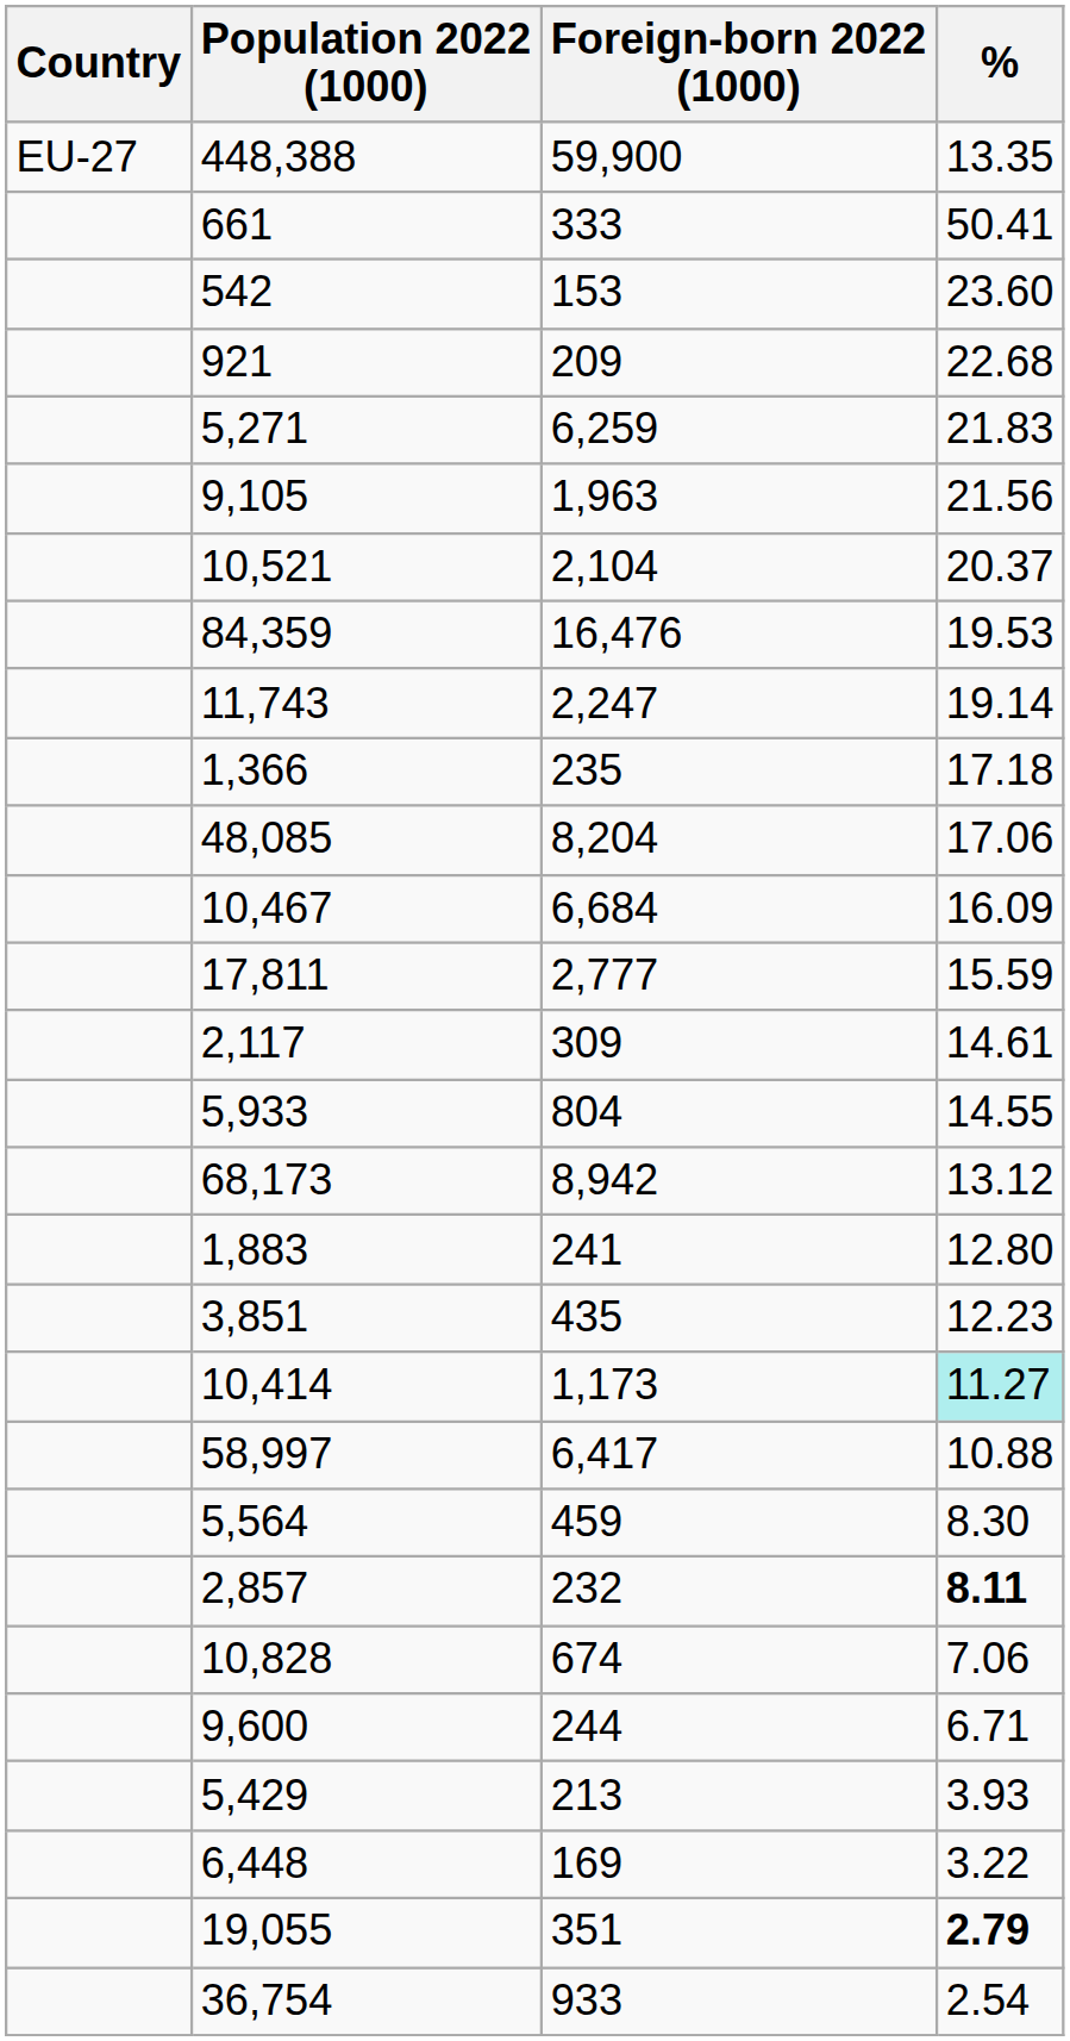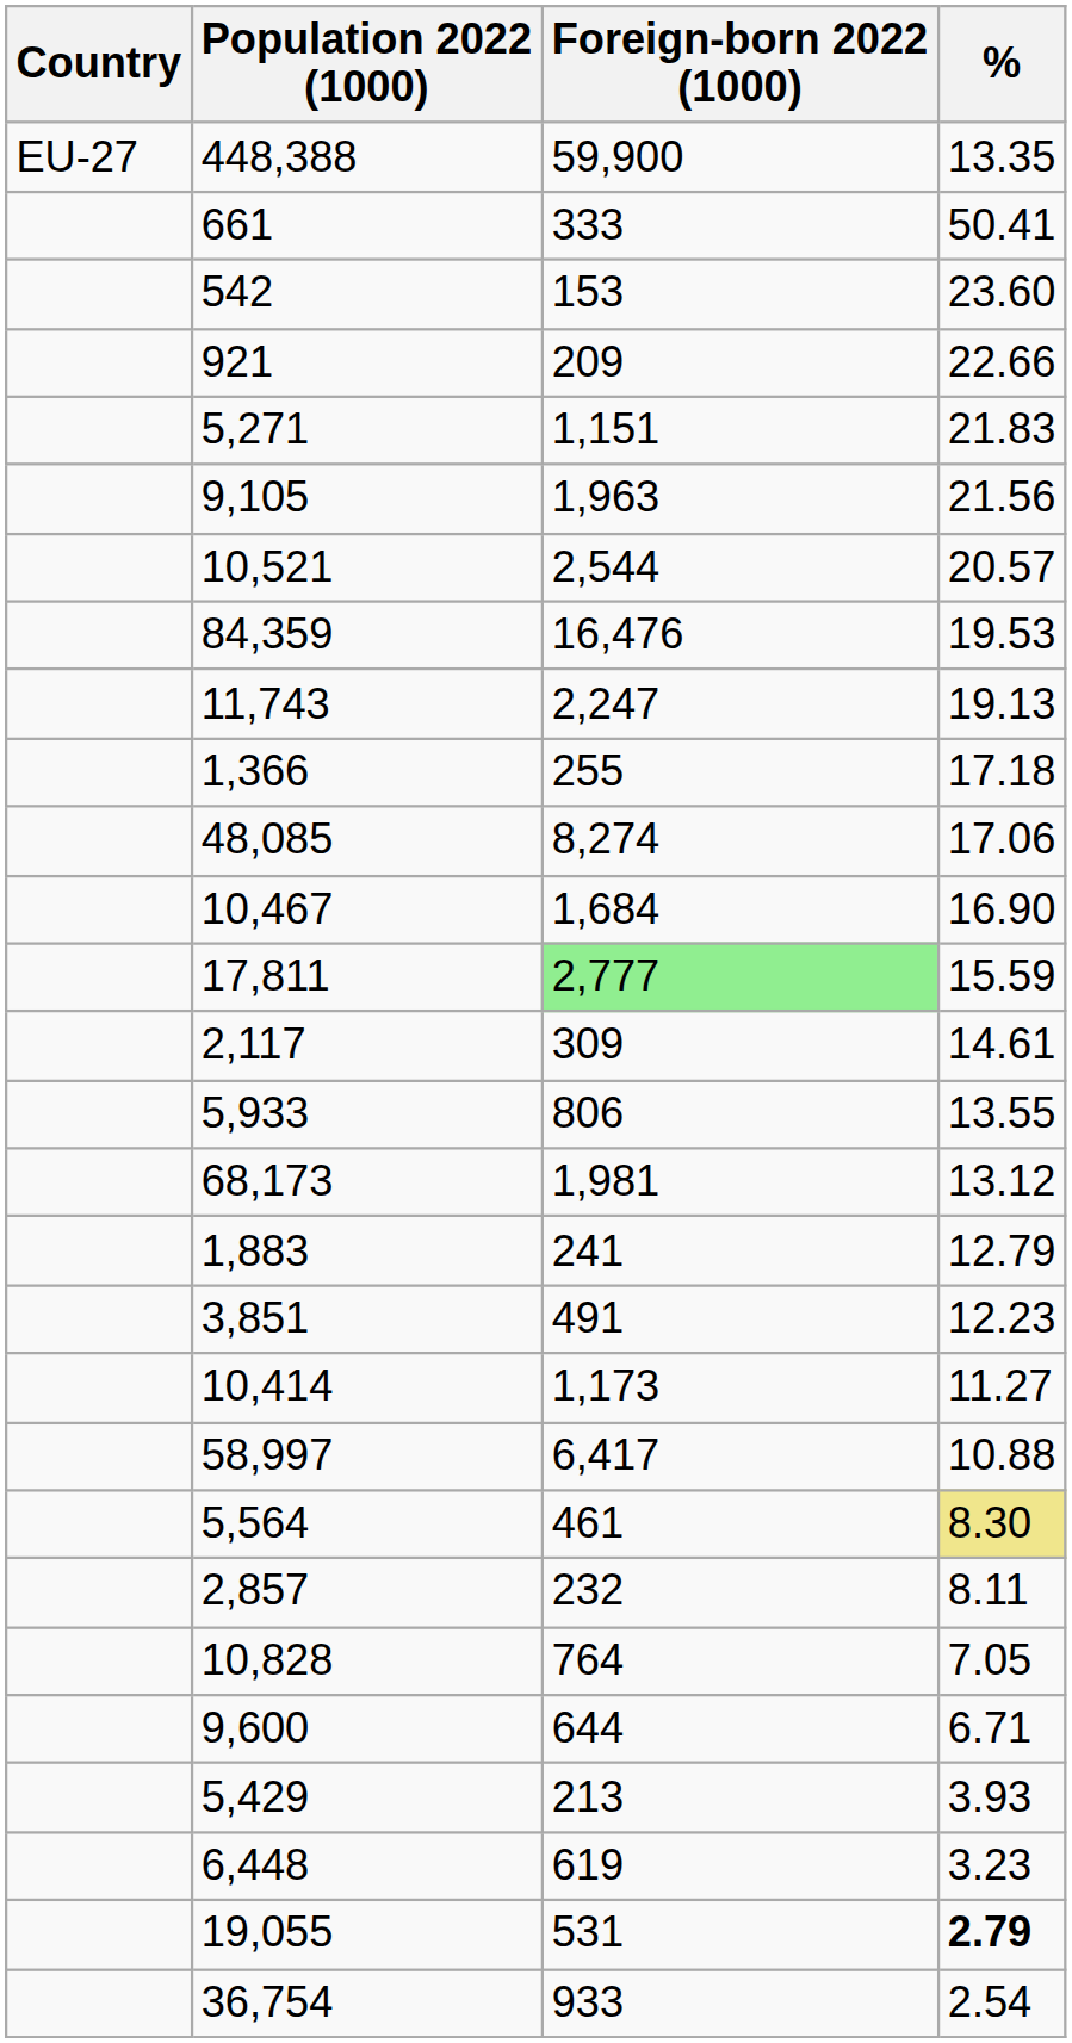921 | %: 22.68 -> 22.66
5,271 | Foreign-born 2022 (1000): 6,259 -> 1,151
10,521 | Foreign-born 2022 (1000): 2,104 -> 2,544
10,521 | %: 20.37 -> 20.57
11,743 | %: 19.14 -> 19.13
1,366 | Foreign-born 2022 (1000): 235 -> 255
48,085 | Foreign-born 2022 (1000): 8,204 -> 8,274
10,467 | Foreign-born 2022 (1000): 6,684 -> 1,684
10,467 | %: 16.09 -> 16.90
17,811 | Foreign-born 2022 (1000): no background -> lightgreen background
5,933 | Foreign-born 2022 (1000): 804 -> 806
5,933 | %: 14.55 -> 13.55
68,173 | Foreign-born 2022 (1000): 8,942 -> 1,981
1,883 | %: 12.80 -> 12.79
3,851 | Foreign-born 2022 (1000): 435 -> 491
10,414 | %: paleturquoise background -> no background
5,564 | Foreign-born 2022 (1000): 459 -> 461
5,564 | %: no background -> khaki background
2,857 | %: bold -> normal
10,828 | Foreign-born 2022 (1000): 674 -> 764
10,828 | %: 7.06 -> 7.05
9,600 | Foreign-born 2022 (1000): 244 -> 644
6,448 | Foreign-born 2022 (1000): 169 -> 619
6,448 | %: 3.22 -> 3.23
19,055 | Foreign-born 2022 (1000): 351 -> 531
